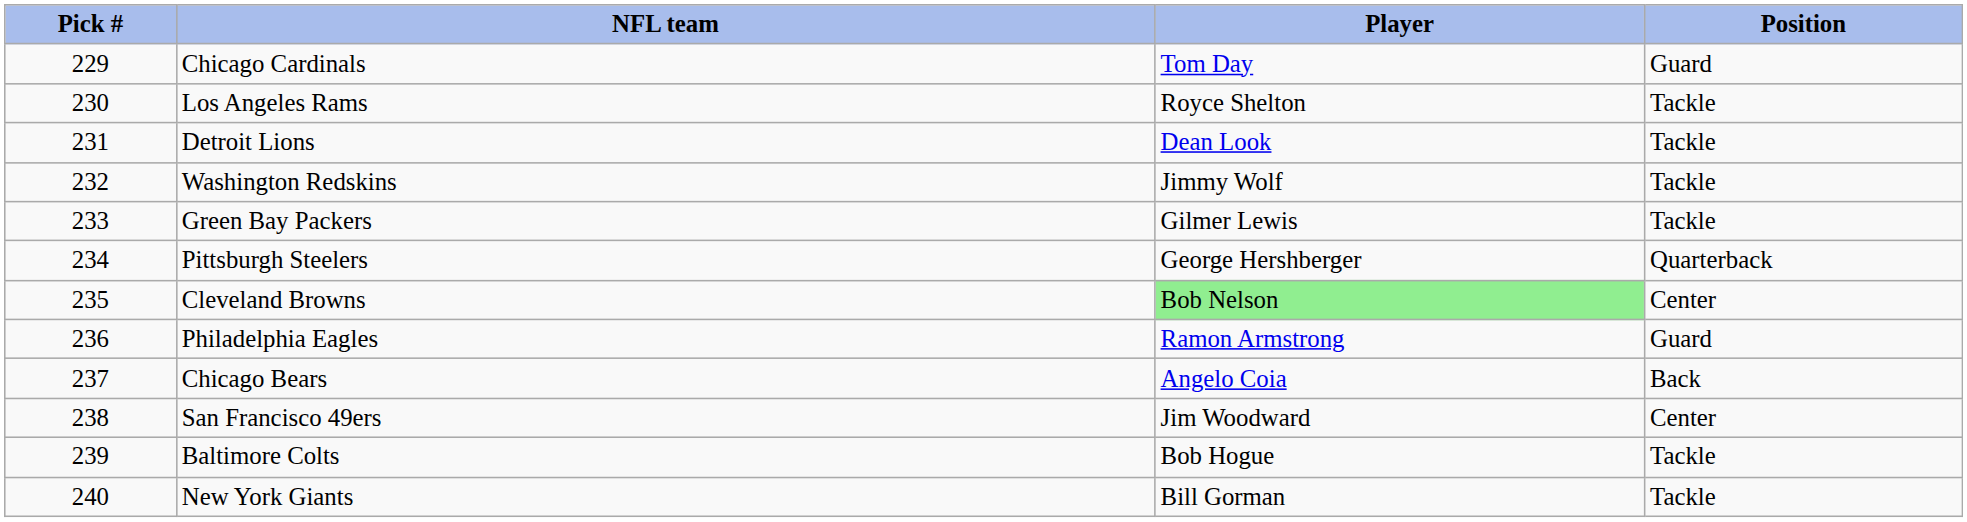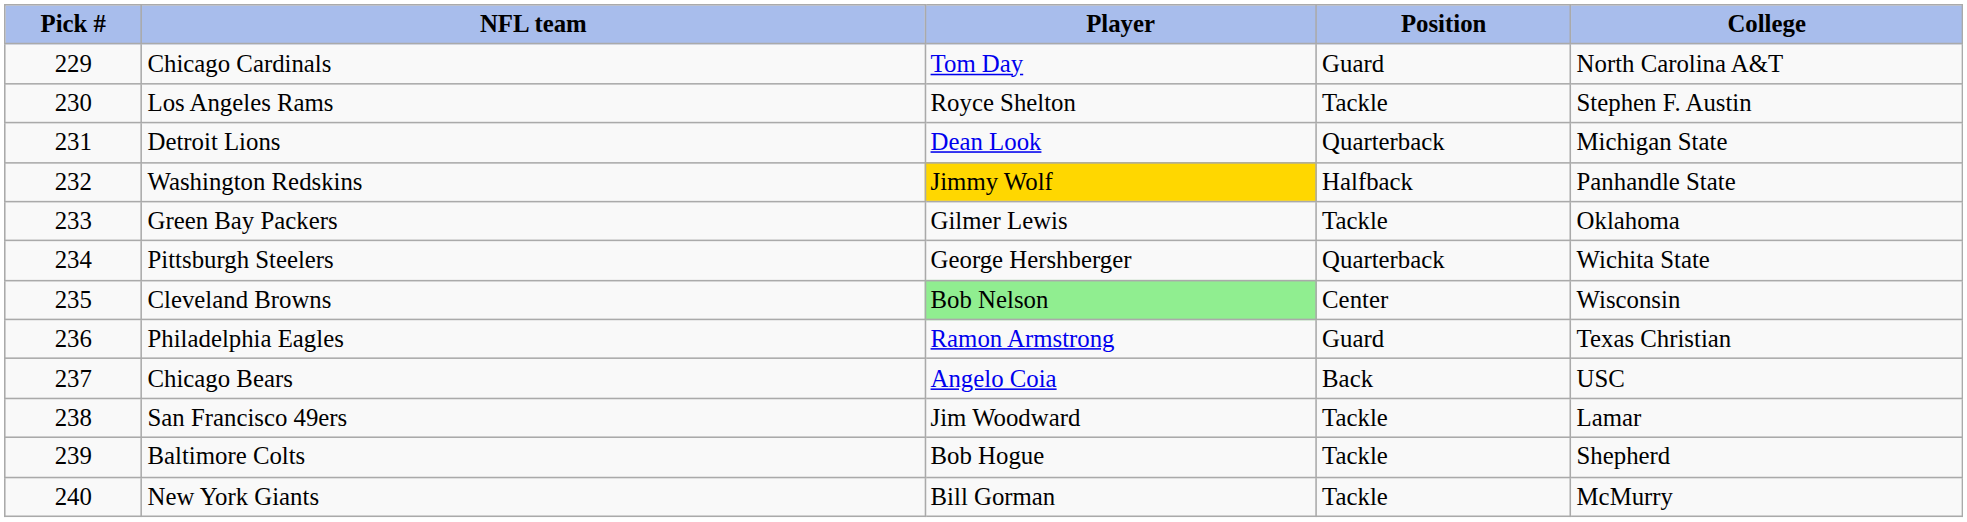+ column: College | North Carolina A&T | Stephen F. Austin | Michigan State | Panhandle State | Oklahoma | Wichita State | Wisconsin | Texas Christian | USC | Lamar | Shepherd | McMurry
Detroit Lions | Position: Tackle -> Quarterback
Washington Redskins | Player: no background -> gold background
Washington Redskins | Position: Tackle -> Halfback
San Francisco 49ers | Position: Center -> Tackle
